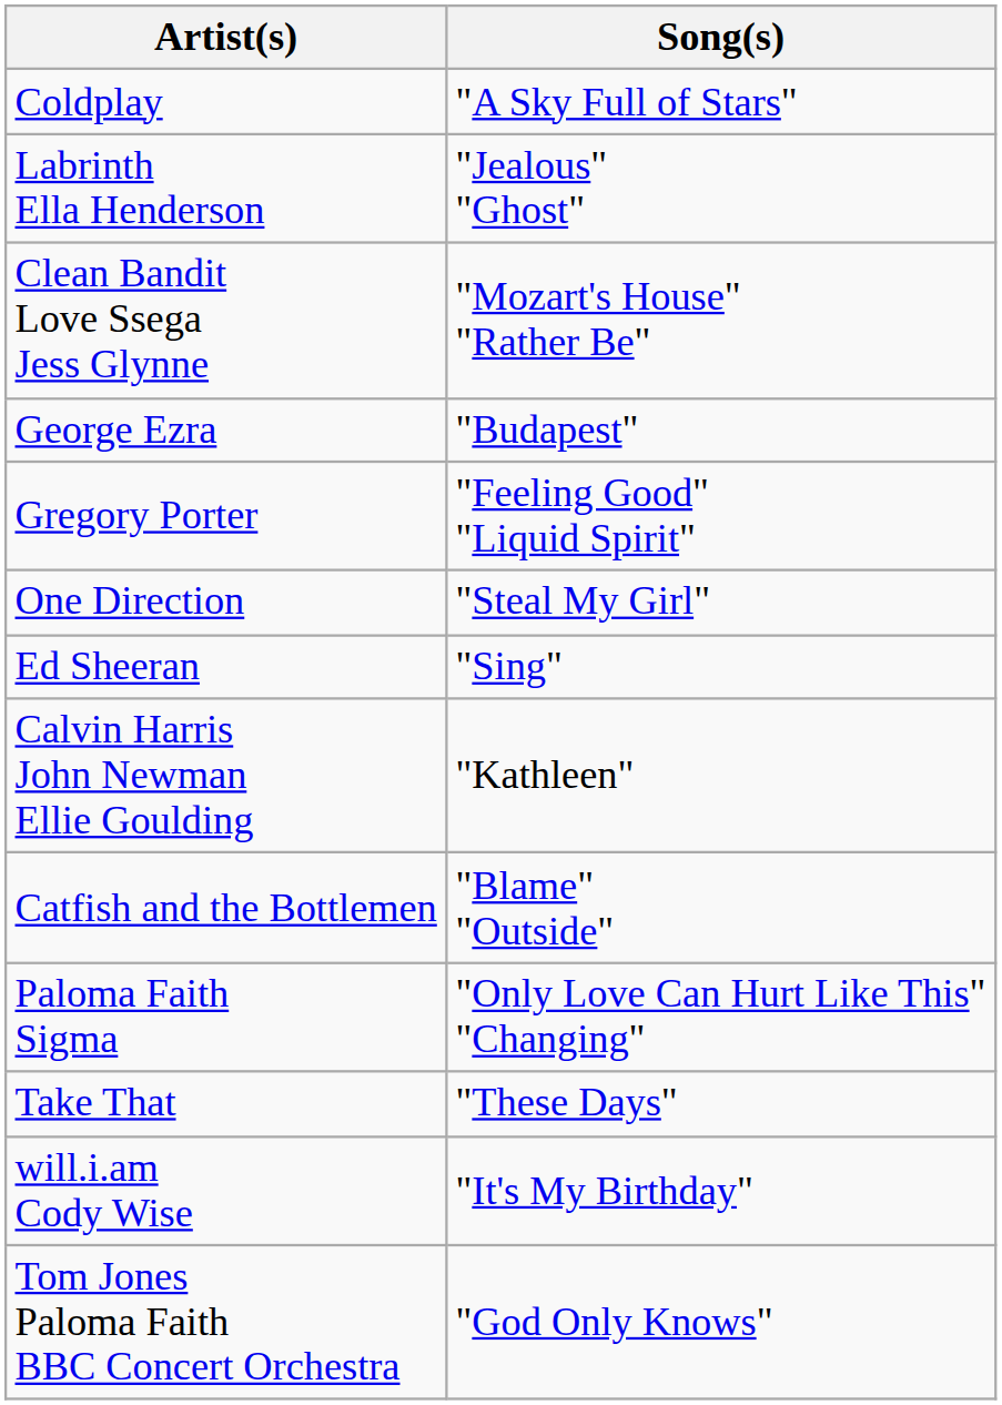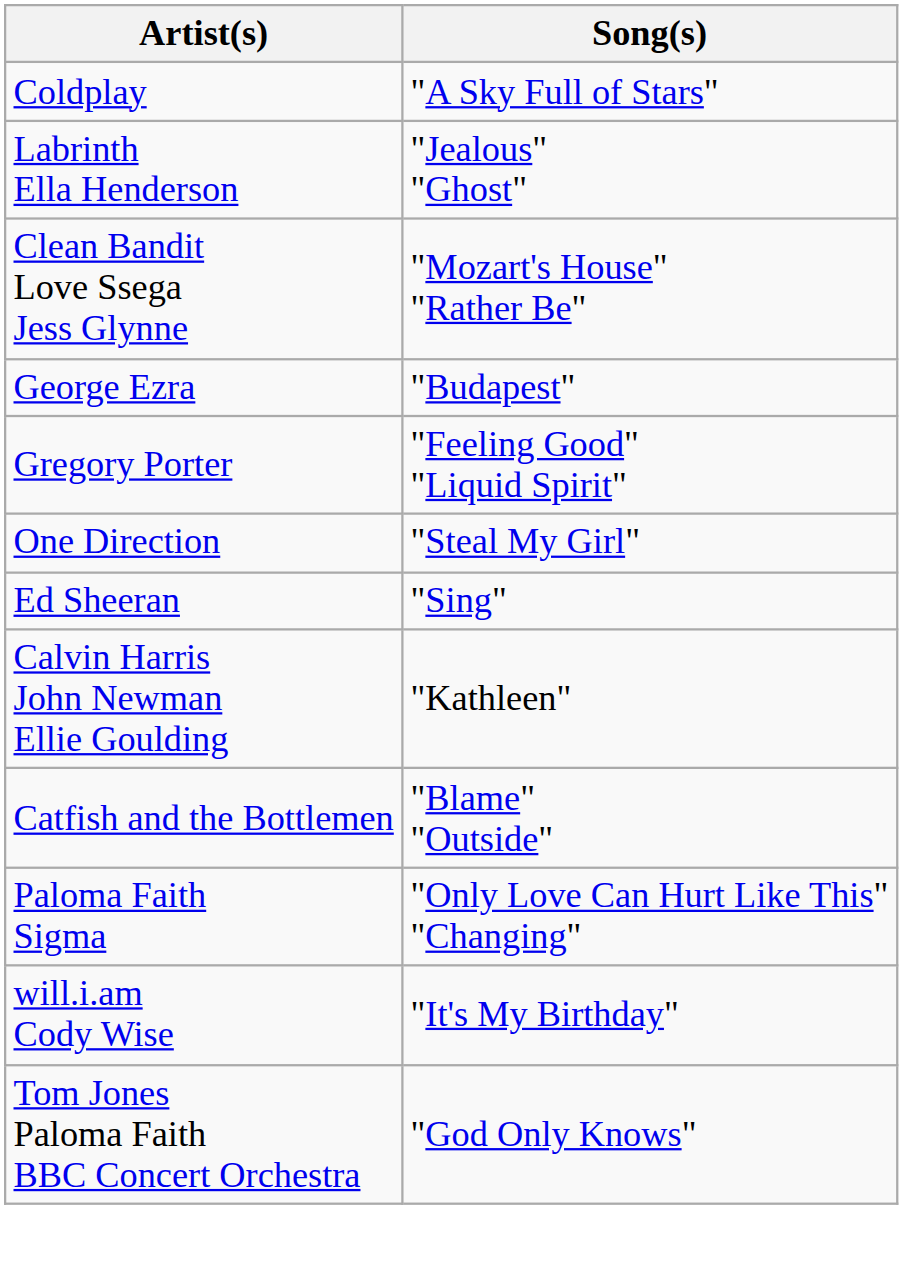- row: Take That | "These Days"
